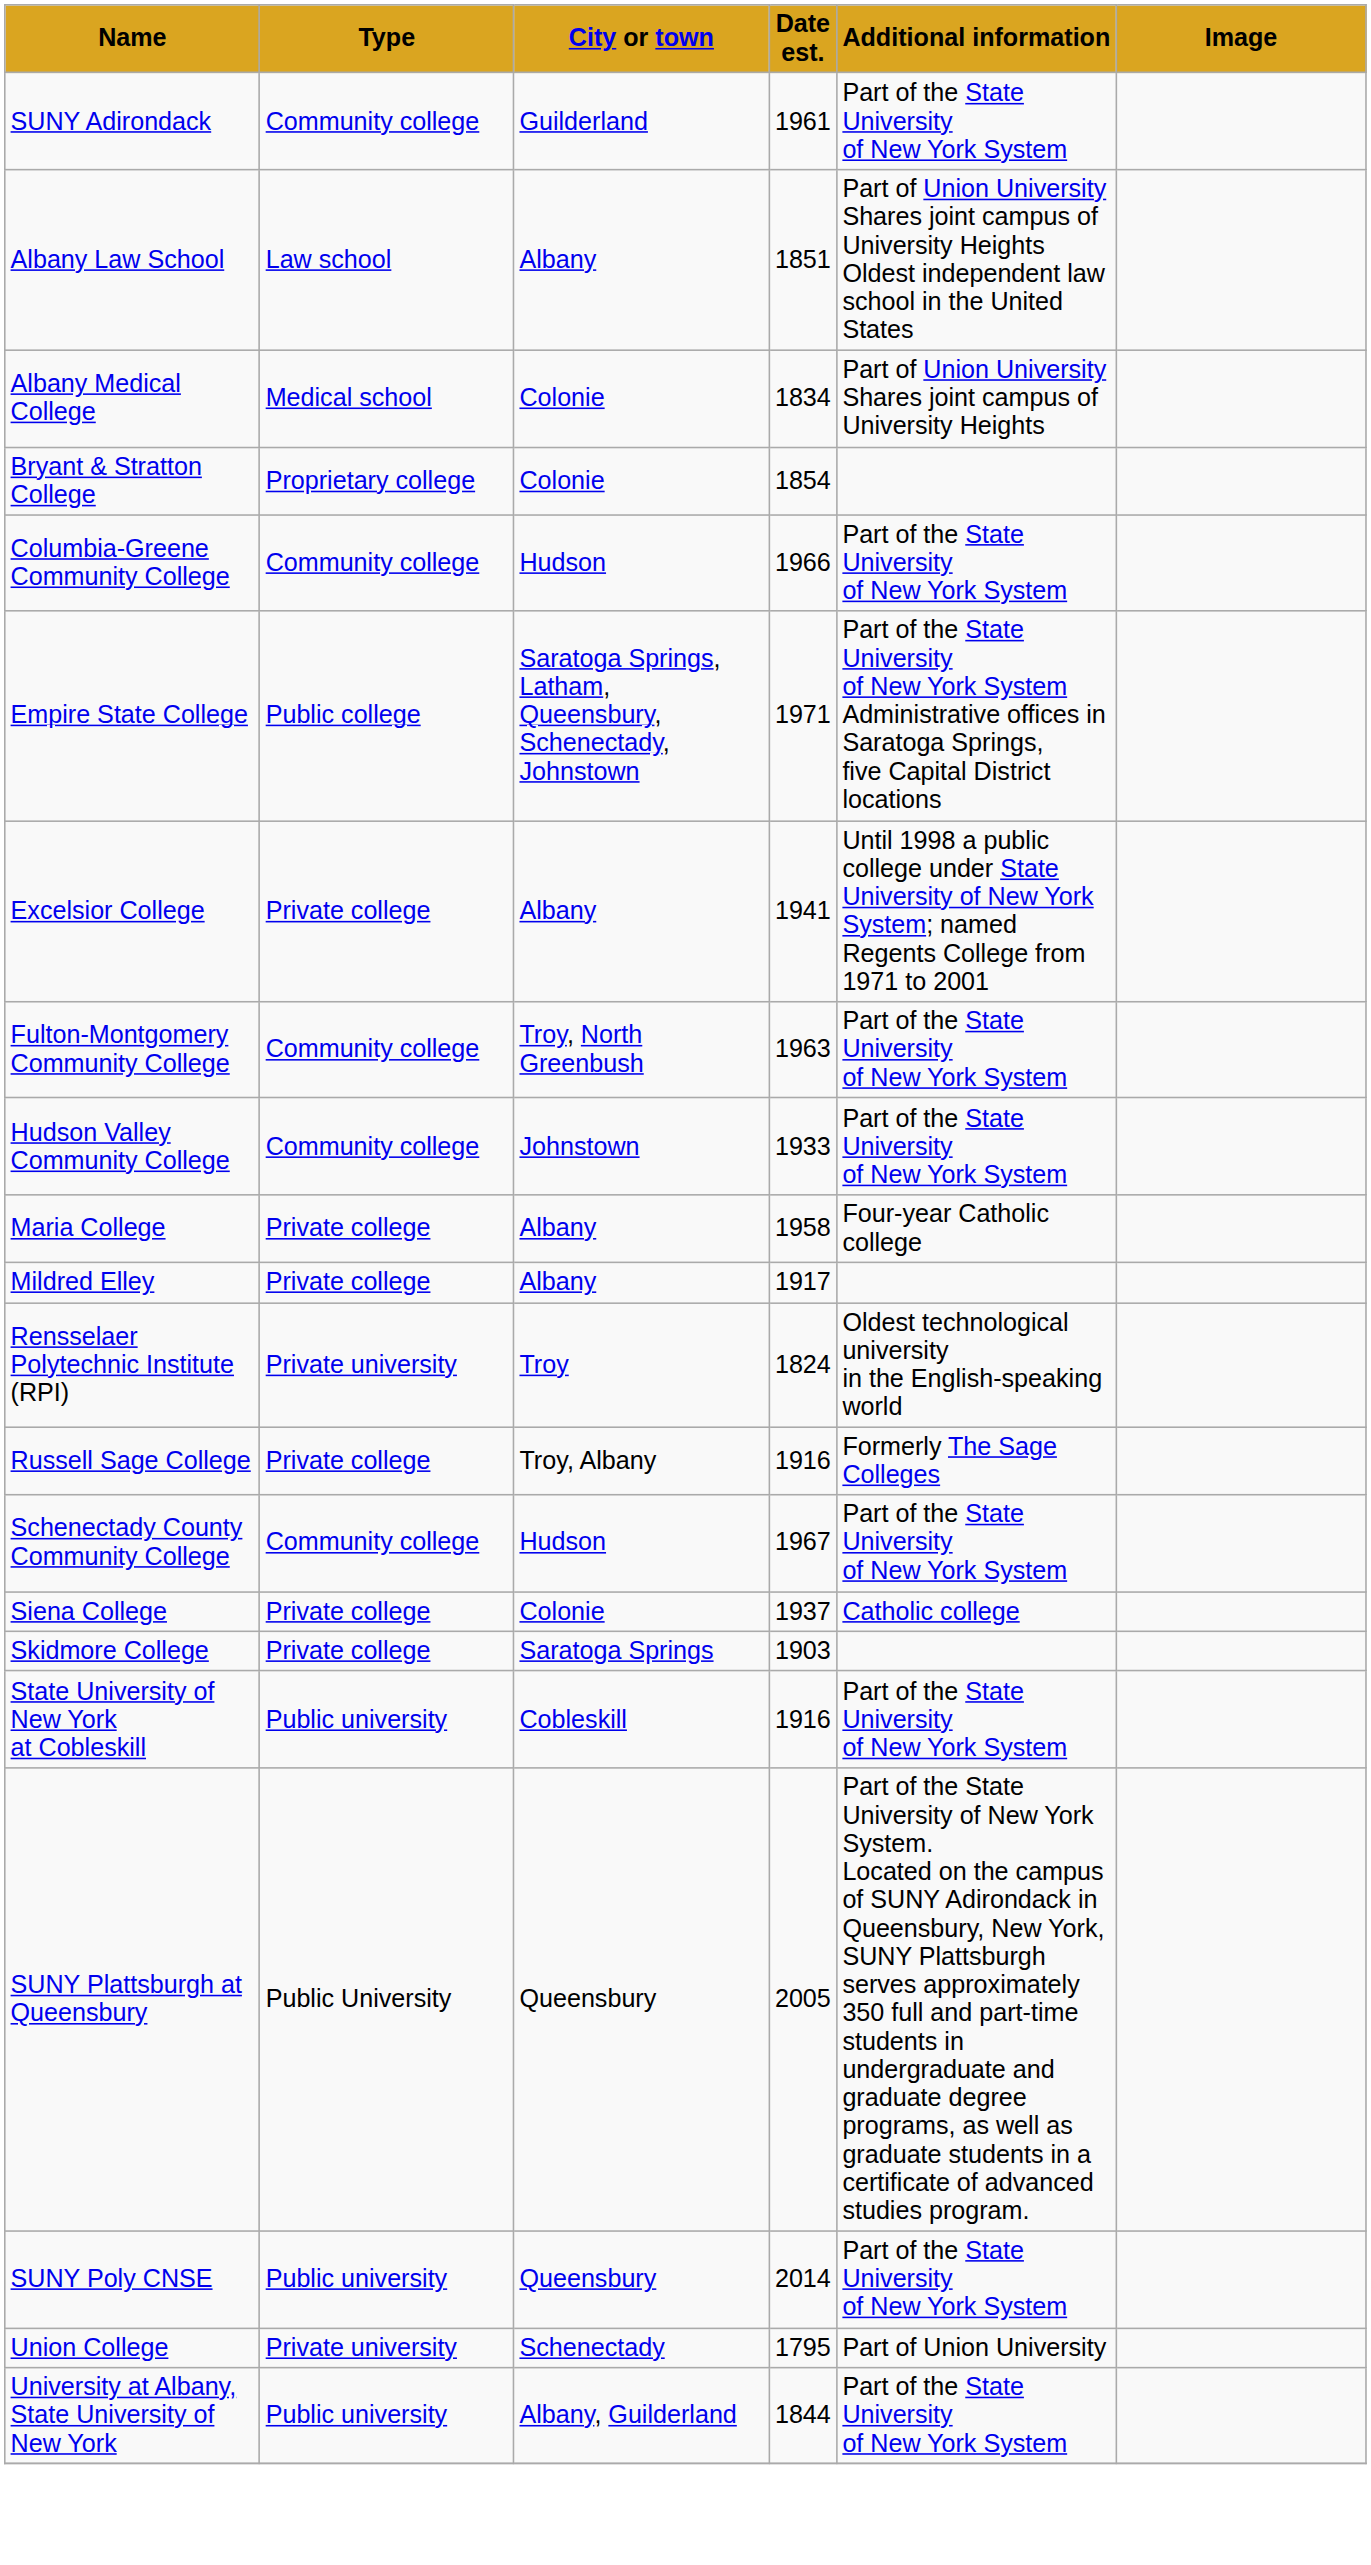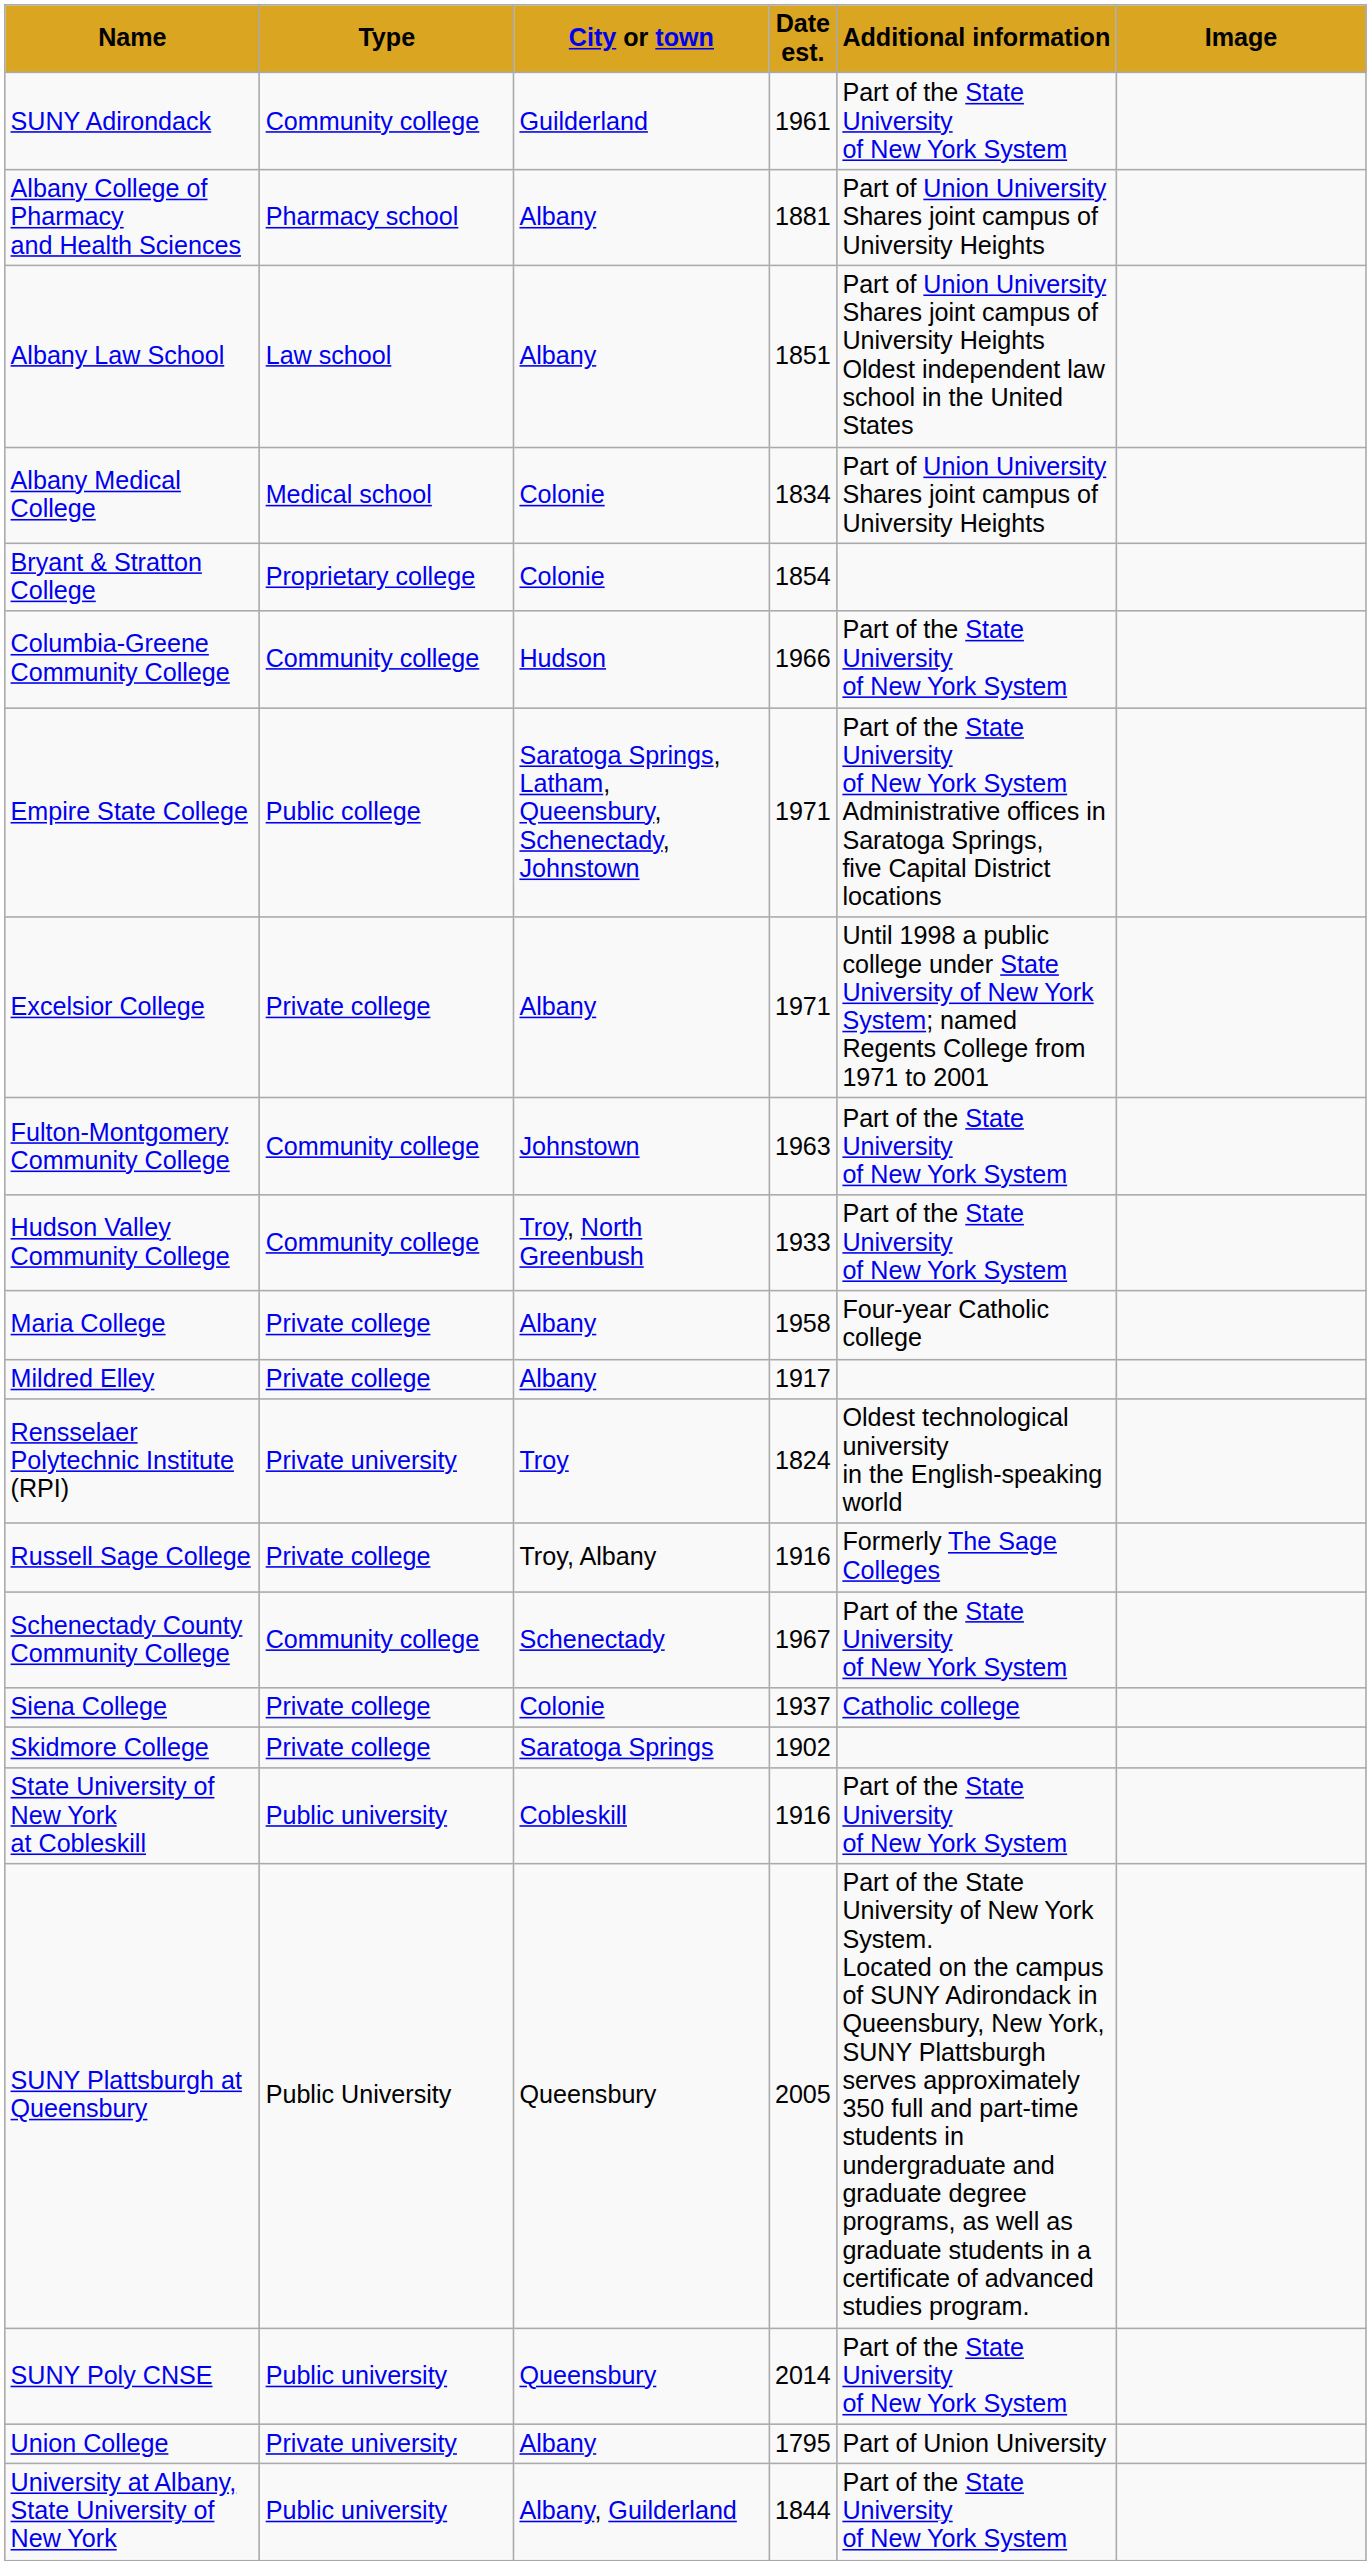+ row: Albany College of Pharmacy and Health Sciences | Pharmacy school | Albany | 1881 | Part of Union University Shares joint campus of University Heights
Excelsior College | Date est.: 1941 -> 1971
Fulton-Montgomery Community College | City or town: Troy, North Greenbush -> Johnstown
Hudson Valley Community College | City or town: Johnstown -> Troy, North Greenbush
Schenectady County Community College | City or town: Hudson -> Schenectady
Skidmore College | Date est.: 1903 -> 1902
Union College | City or town: Schenectady -> Albany
